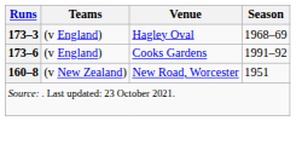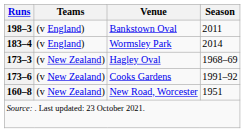+ row: 198–3 | (v England) | Bankstown Oval | 2011
+ row: 183–4 | (v England) | Wormsley Park | 2014
Hagley Oval | Teams: (v England) -> (v New Zealand)
Cooks Gardens | Teams: (v England) -> (v New Zealand)
